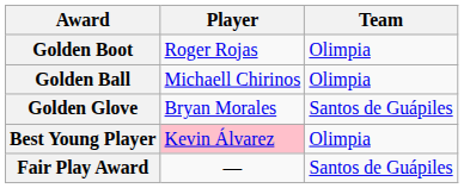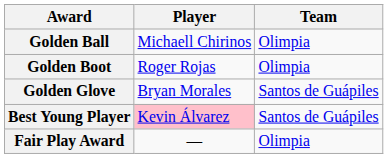rows swapped: Golden Ball <-> Golden Boot
Best Young Player | Team: Olimpia -> Santos de Guápiles
Fair Play Award | Team: Santos de Guápiles -> Olimpia
